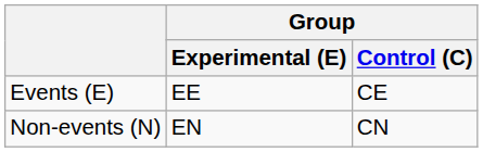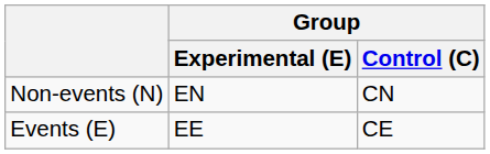rows swapped: Events (E) <-> Non-events (N)
